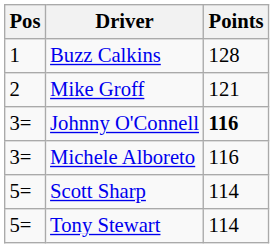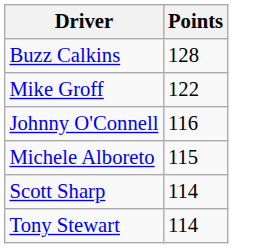- column: Pos | 1 | 2 | 3= | 3= | 5= | 5=
Mike Groff | Points: 121 -> 122
Johnny O'Connell | Points: bold -> normal
Michele Alboreto | Points: 116 -> 115
